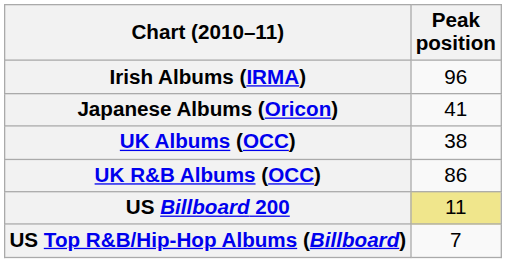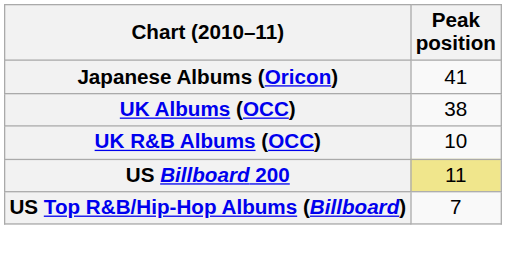- row: Irish Albums (IRMA) | 96
UK R&B Albums (OCC) | Peak position: 86 -> 10
